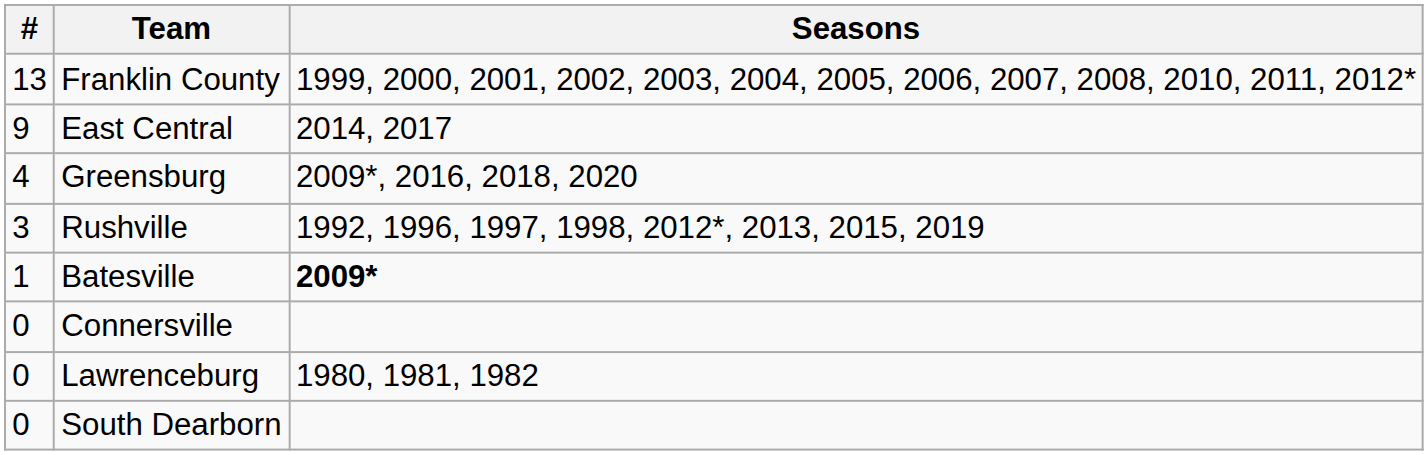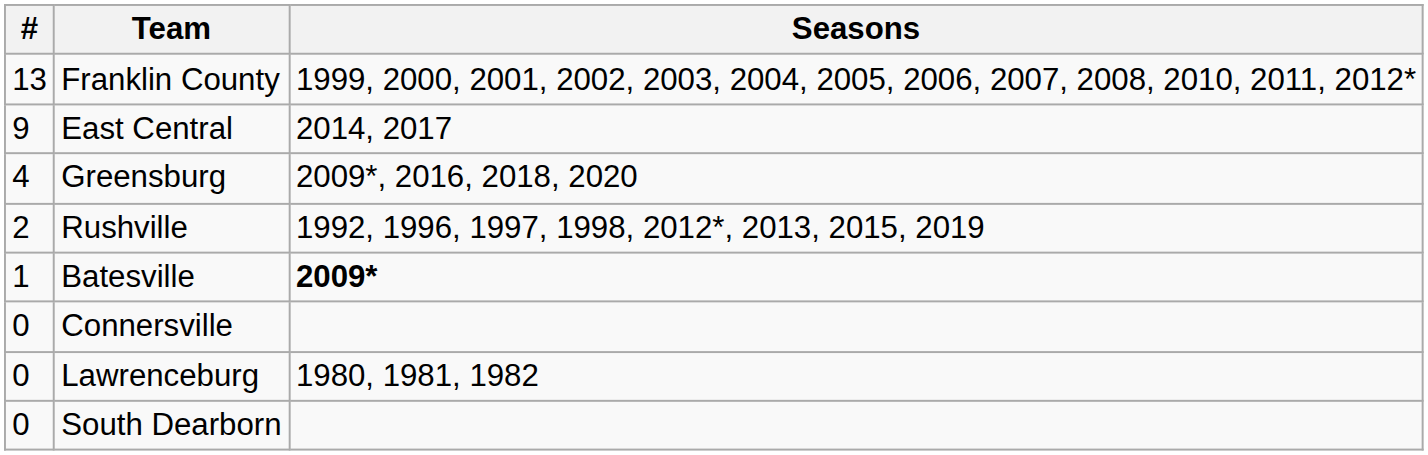Rushville | #: 3 -> 2
